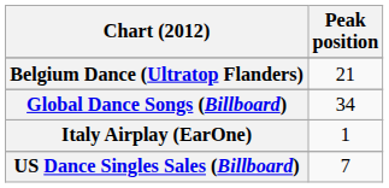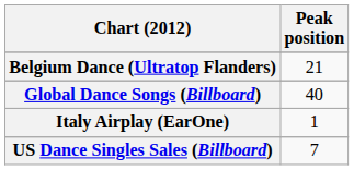Global Dance Songs (Billboard) | Peak position: 34 -> 40
